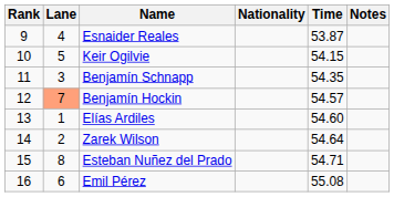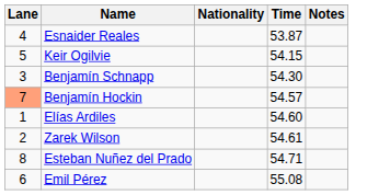- column: Rank | 9 | 10 | 11 | 12 | 13 | 14 | 15 | 16
Benjamín Schnapp | Time: 54.35 -> 54.30
Zarek Wilson | Time: 54.64 -> 54.61
